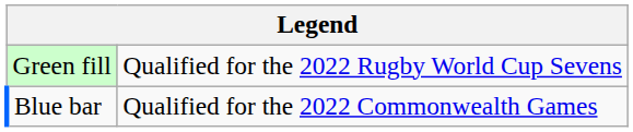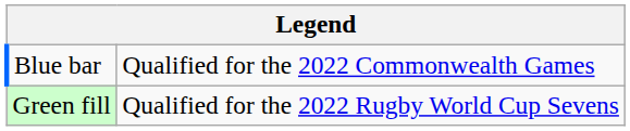rows swapped: Green fill <-> Blue bar
